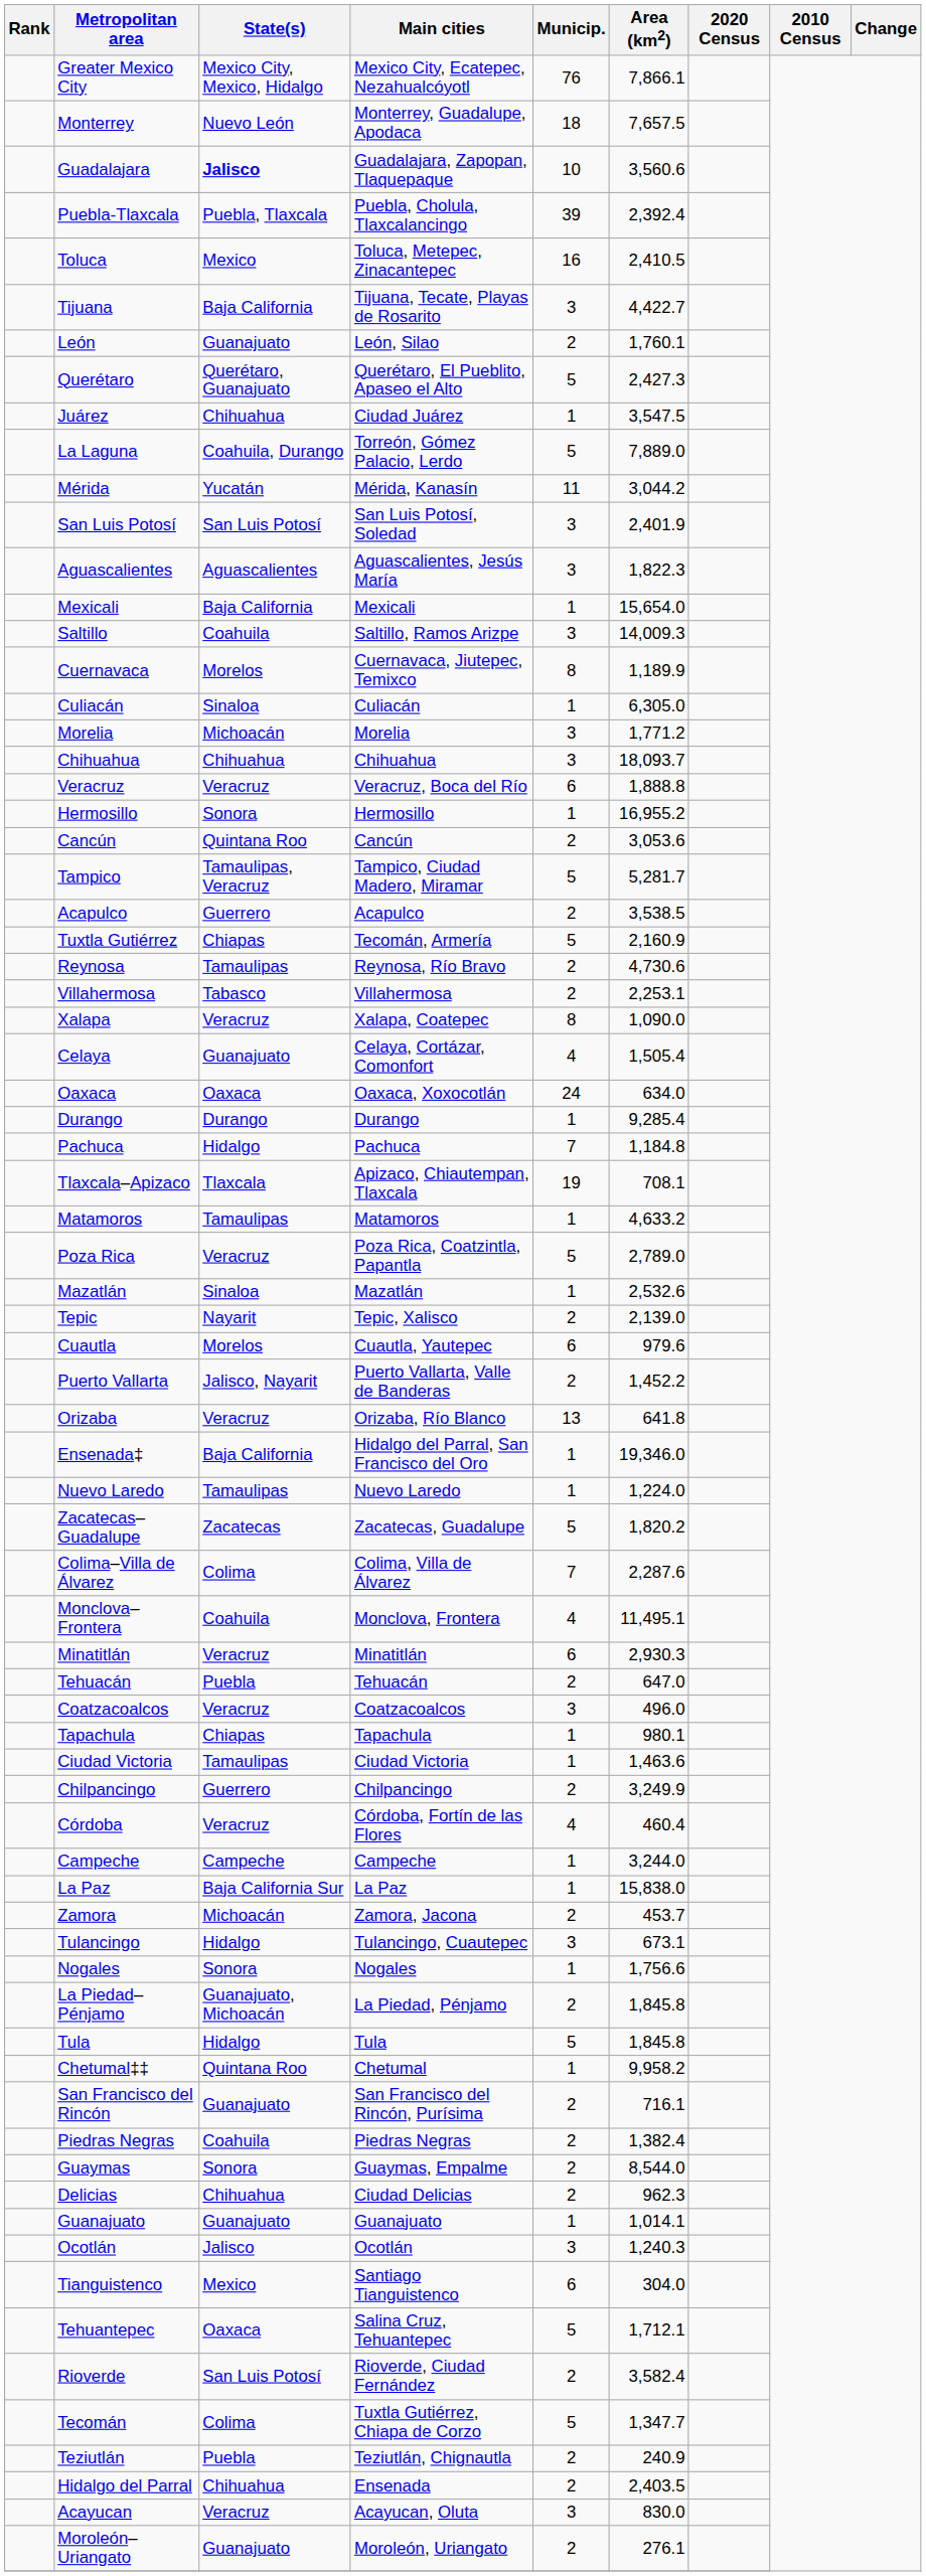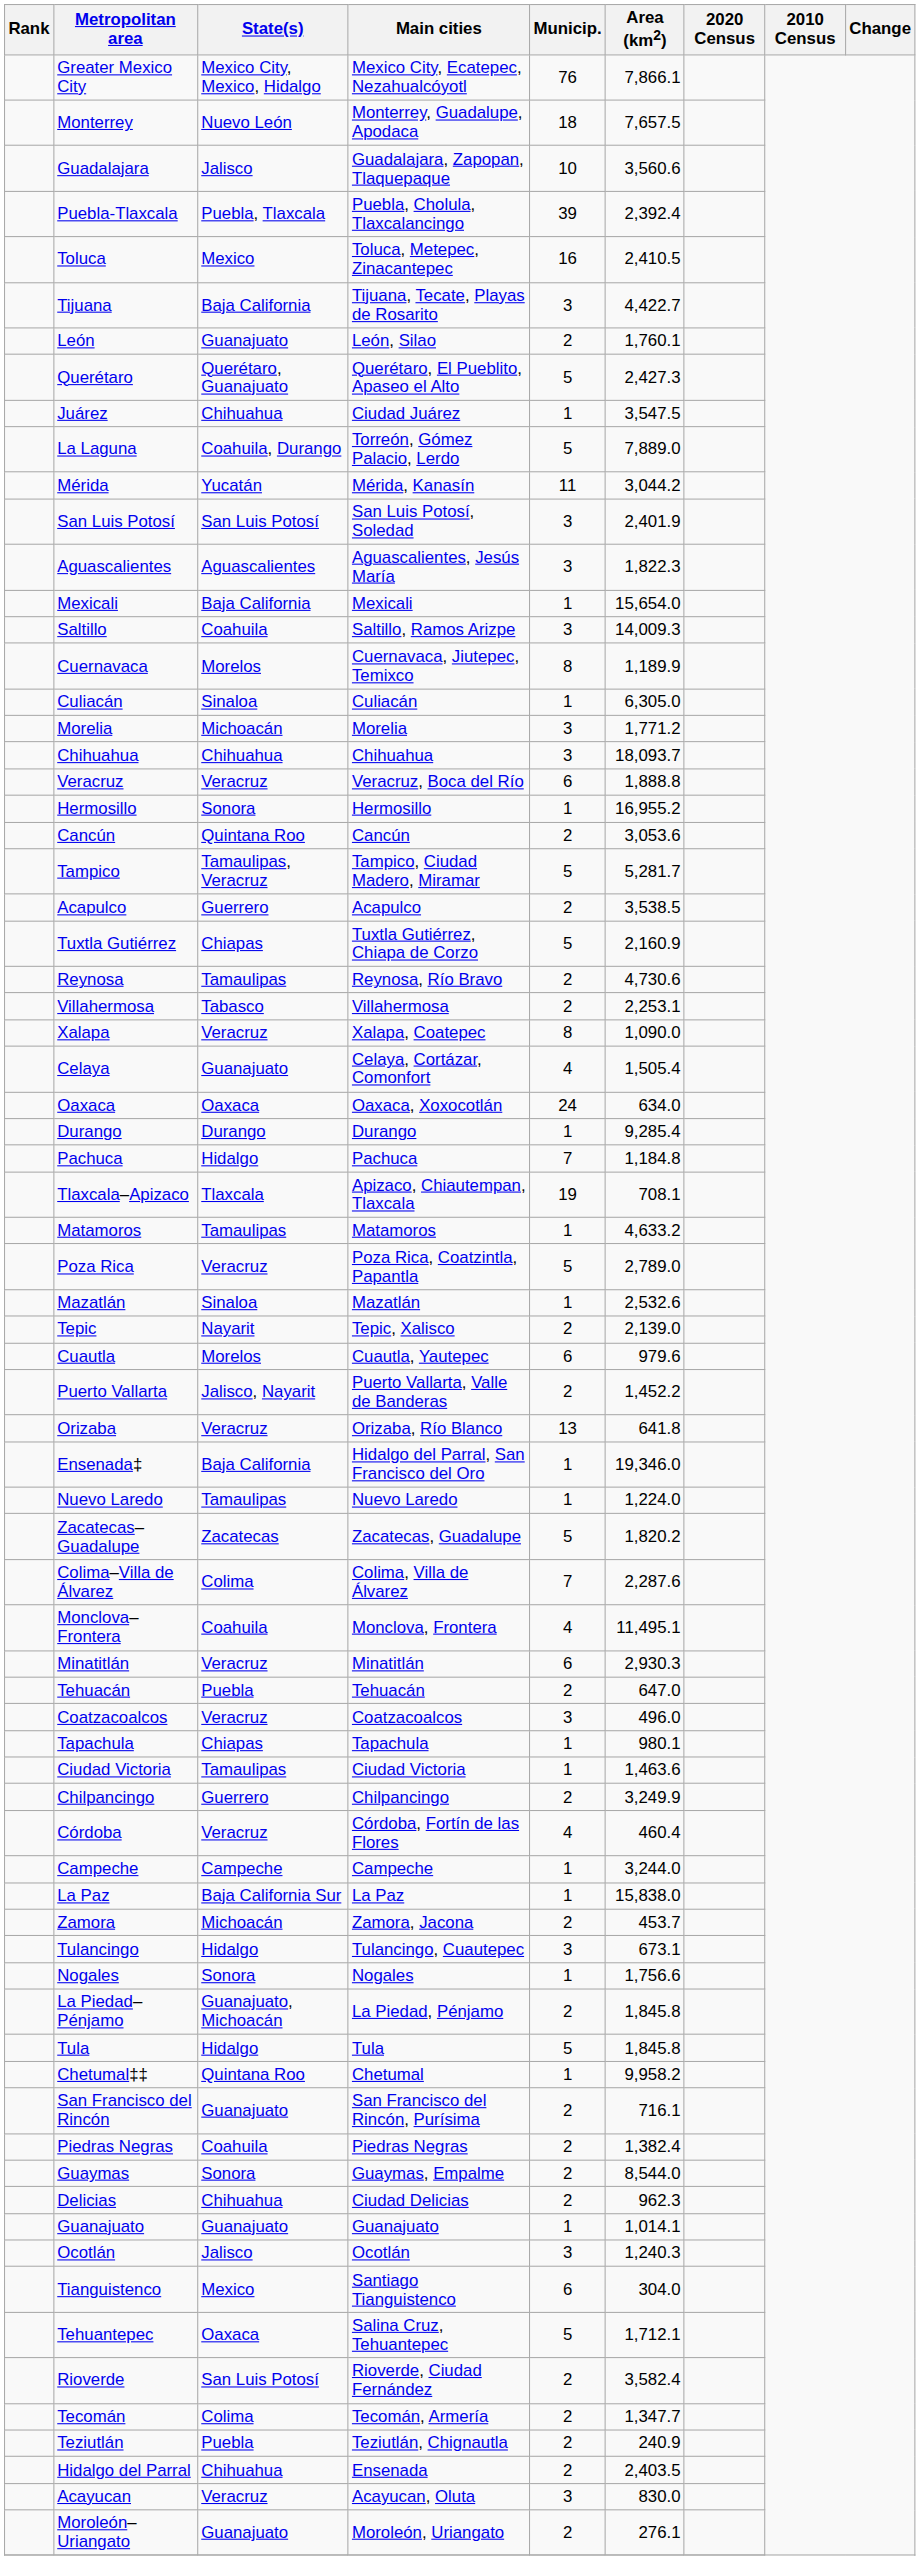Guadalajara | State(s): bold -> normal
Tuxtla Gutiérrez | Main cities: Tecomán, Armería -> Tuxtla Gutiérrez, Chiapa de Corzo
Tecomán | Main cities: Tuxtla Gutiérrez, Chiapa de Corzo -> Tecomán, Armería
Tecomán | Municip.: 5 -> 2
